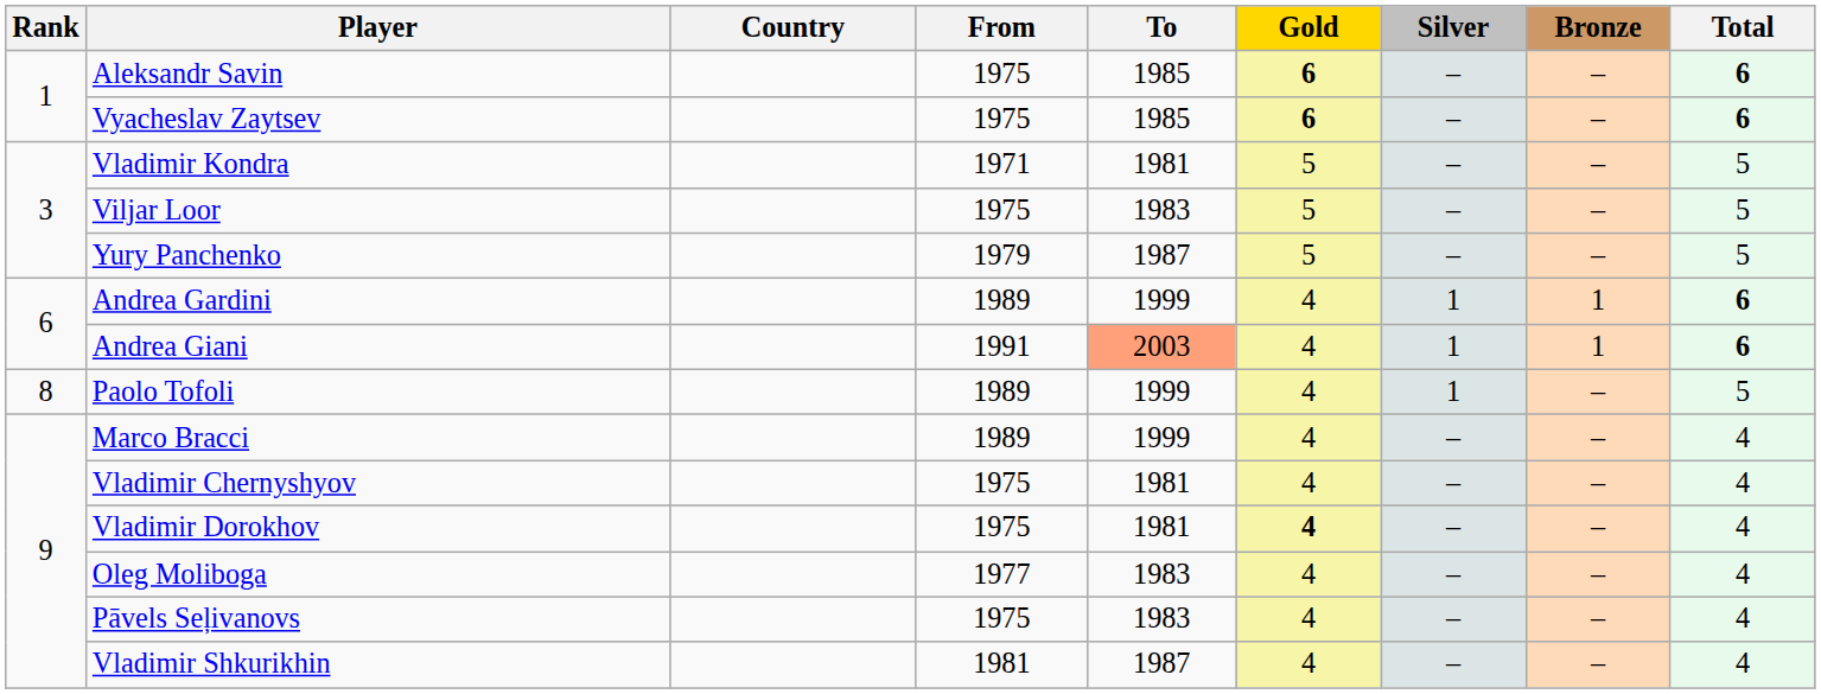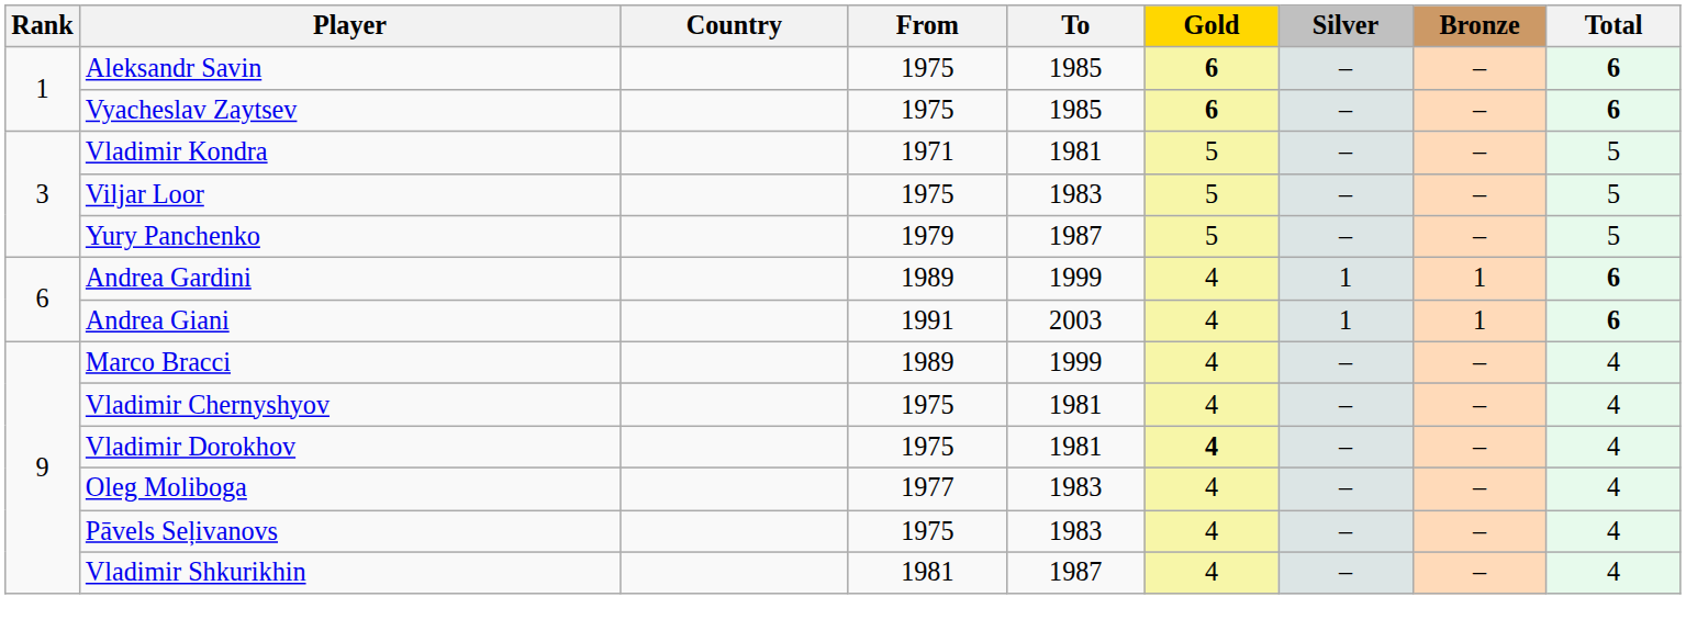Andrea Giani | To: lightsalmon background -> no background
- row: 8 | Paolo Tofoli | 1989 | 1999 | 4 | 1 | – | 5
